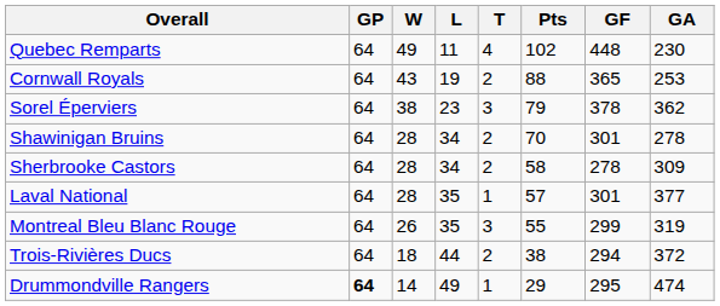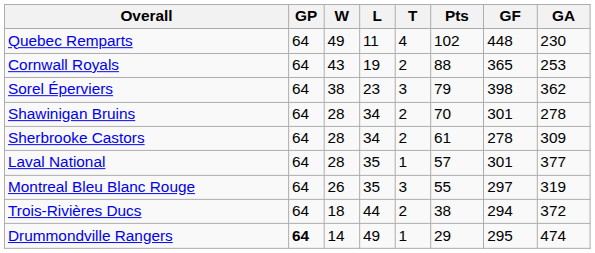Sorel Éperviers | GF: 378 -> 398
Sherbrooke Castors | Pts: 58 -> 61
Montreal Bleu Blanc Rouge | GF: 299 -> 297
